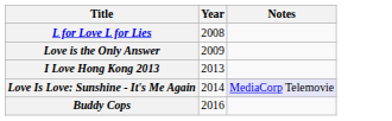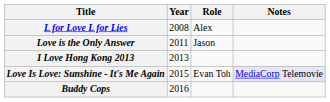+ column: Role | Alex | Jason | Evan Toh
Love is the Only Answer | Year: 2009 -> 2011
Love Is Love: Sunshine - It's Me Again | Year: 2014 -> 2015
